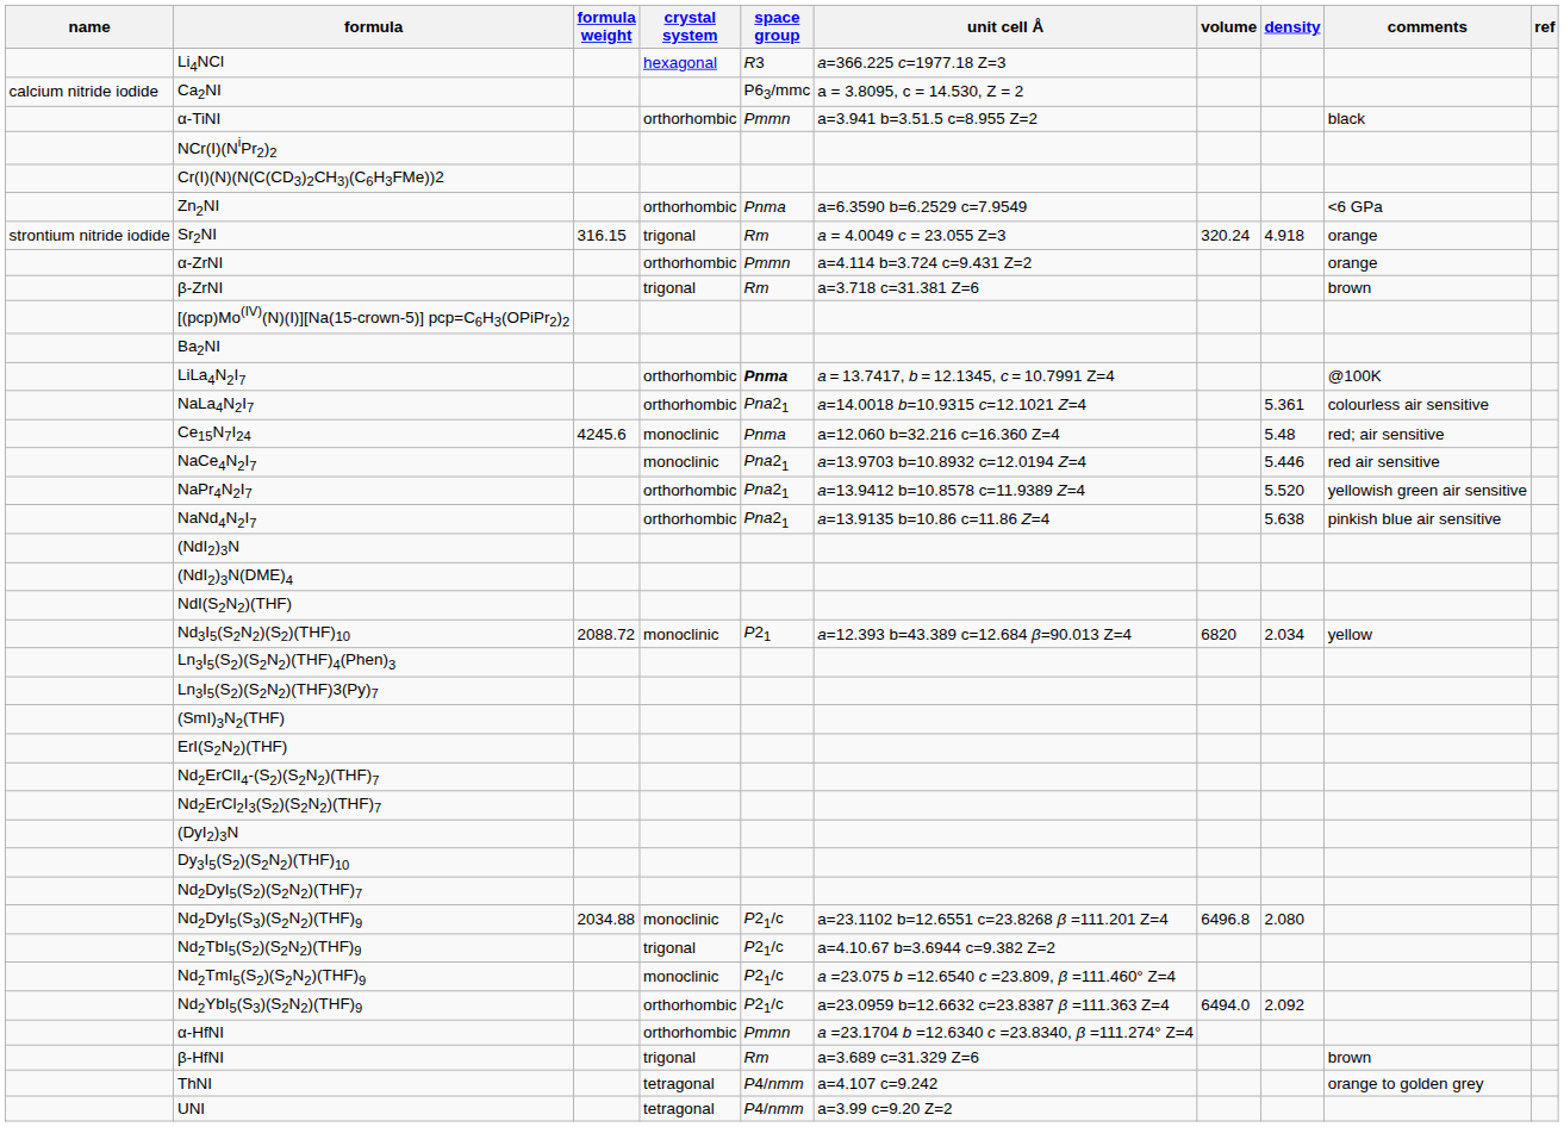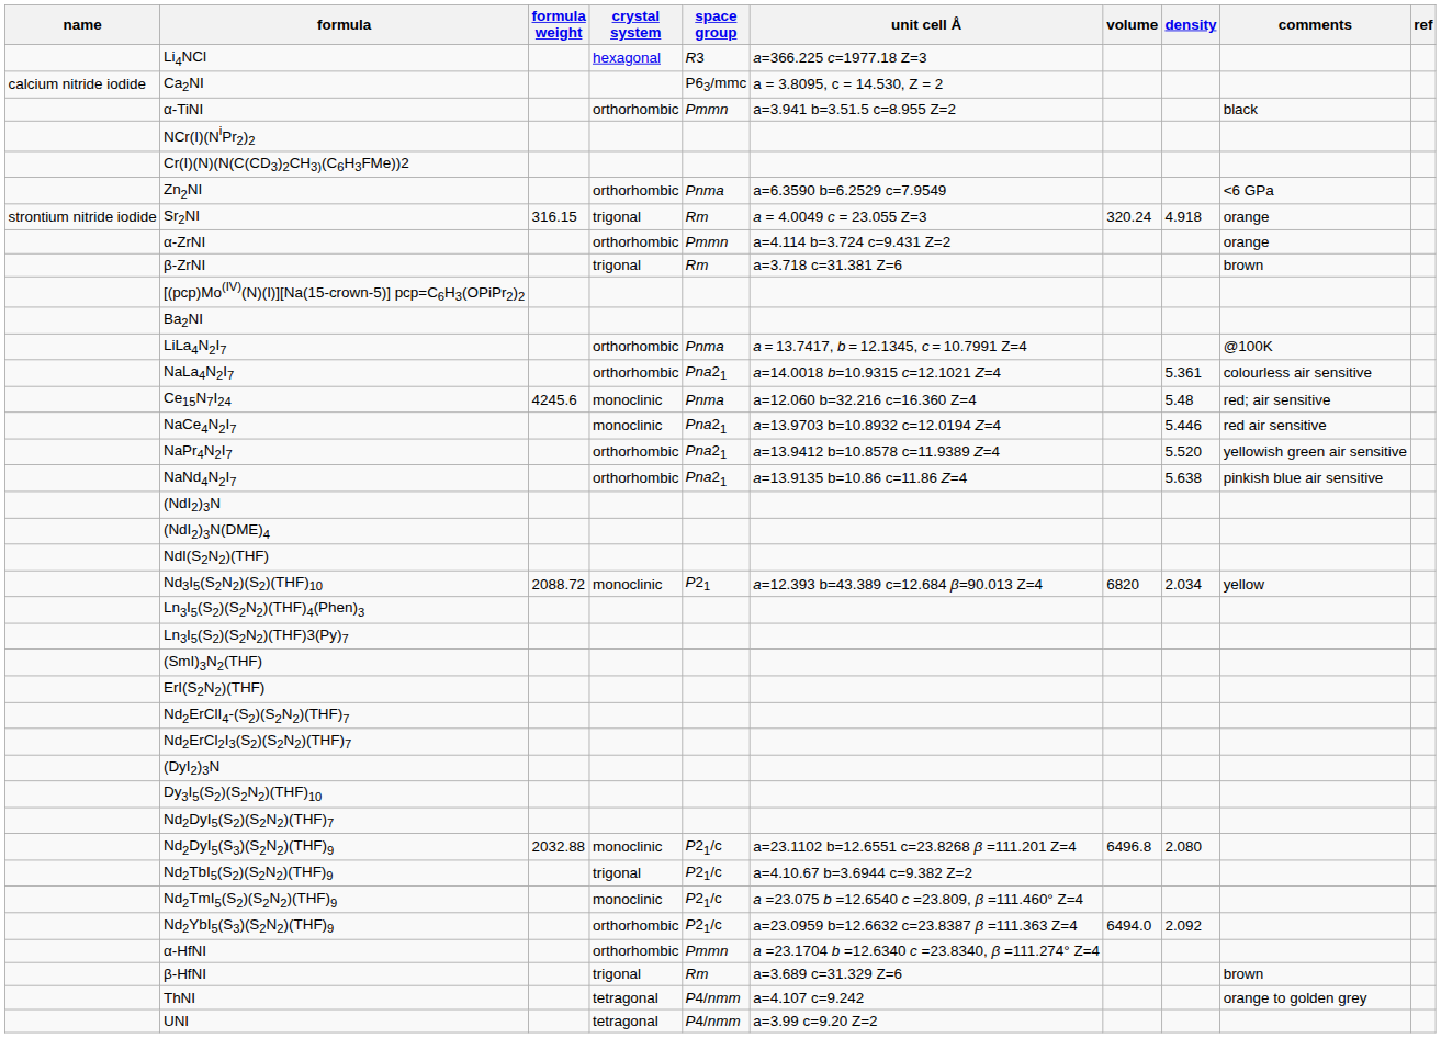LiLa4N2I7 | space group: bold -> normal
Nd2DyI5(S3)(S2N2)(THF)9 | formula weight: 2034.88 -> 2032.88
